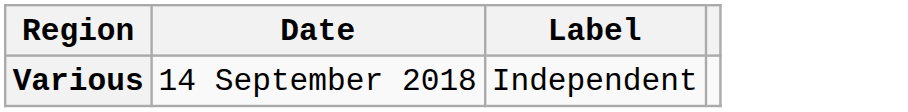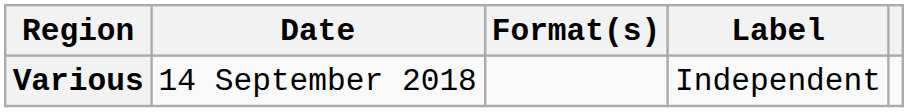+ column: Format(s)
